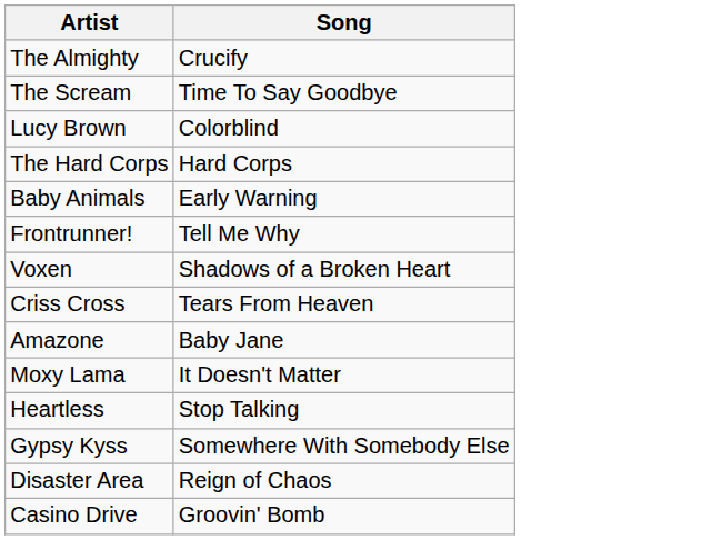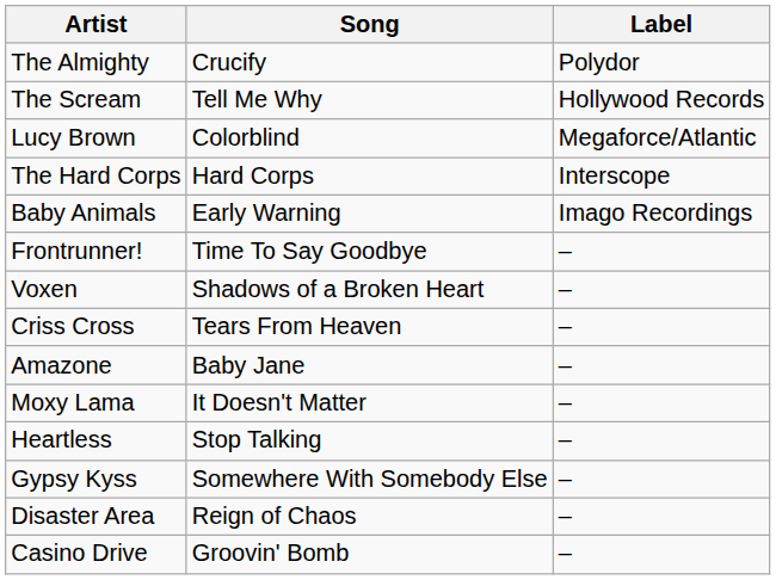+ column: Label | Polydor | Hollywood Records | Megaforce/Atlantic | Interscope | Imago Recordings | – | – | – | – | – | – | – | – | –
The Scream | Song: Time To Say Goodbye -> Tell Me Why
Frontrunner! | Song: Tell Me Why -> Time To Say Goodbye
